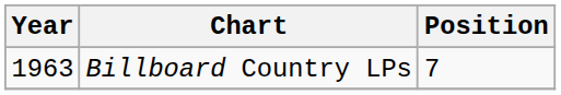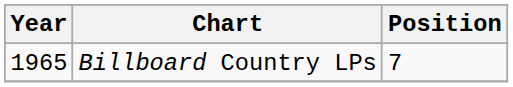Billboard Country LPs | Year: 1963 -> 1965
